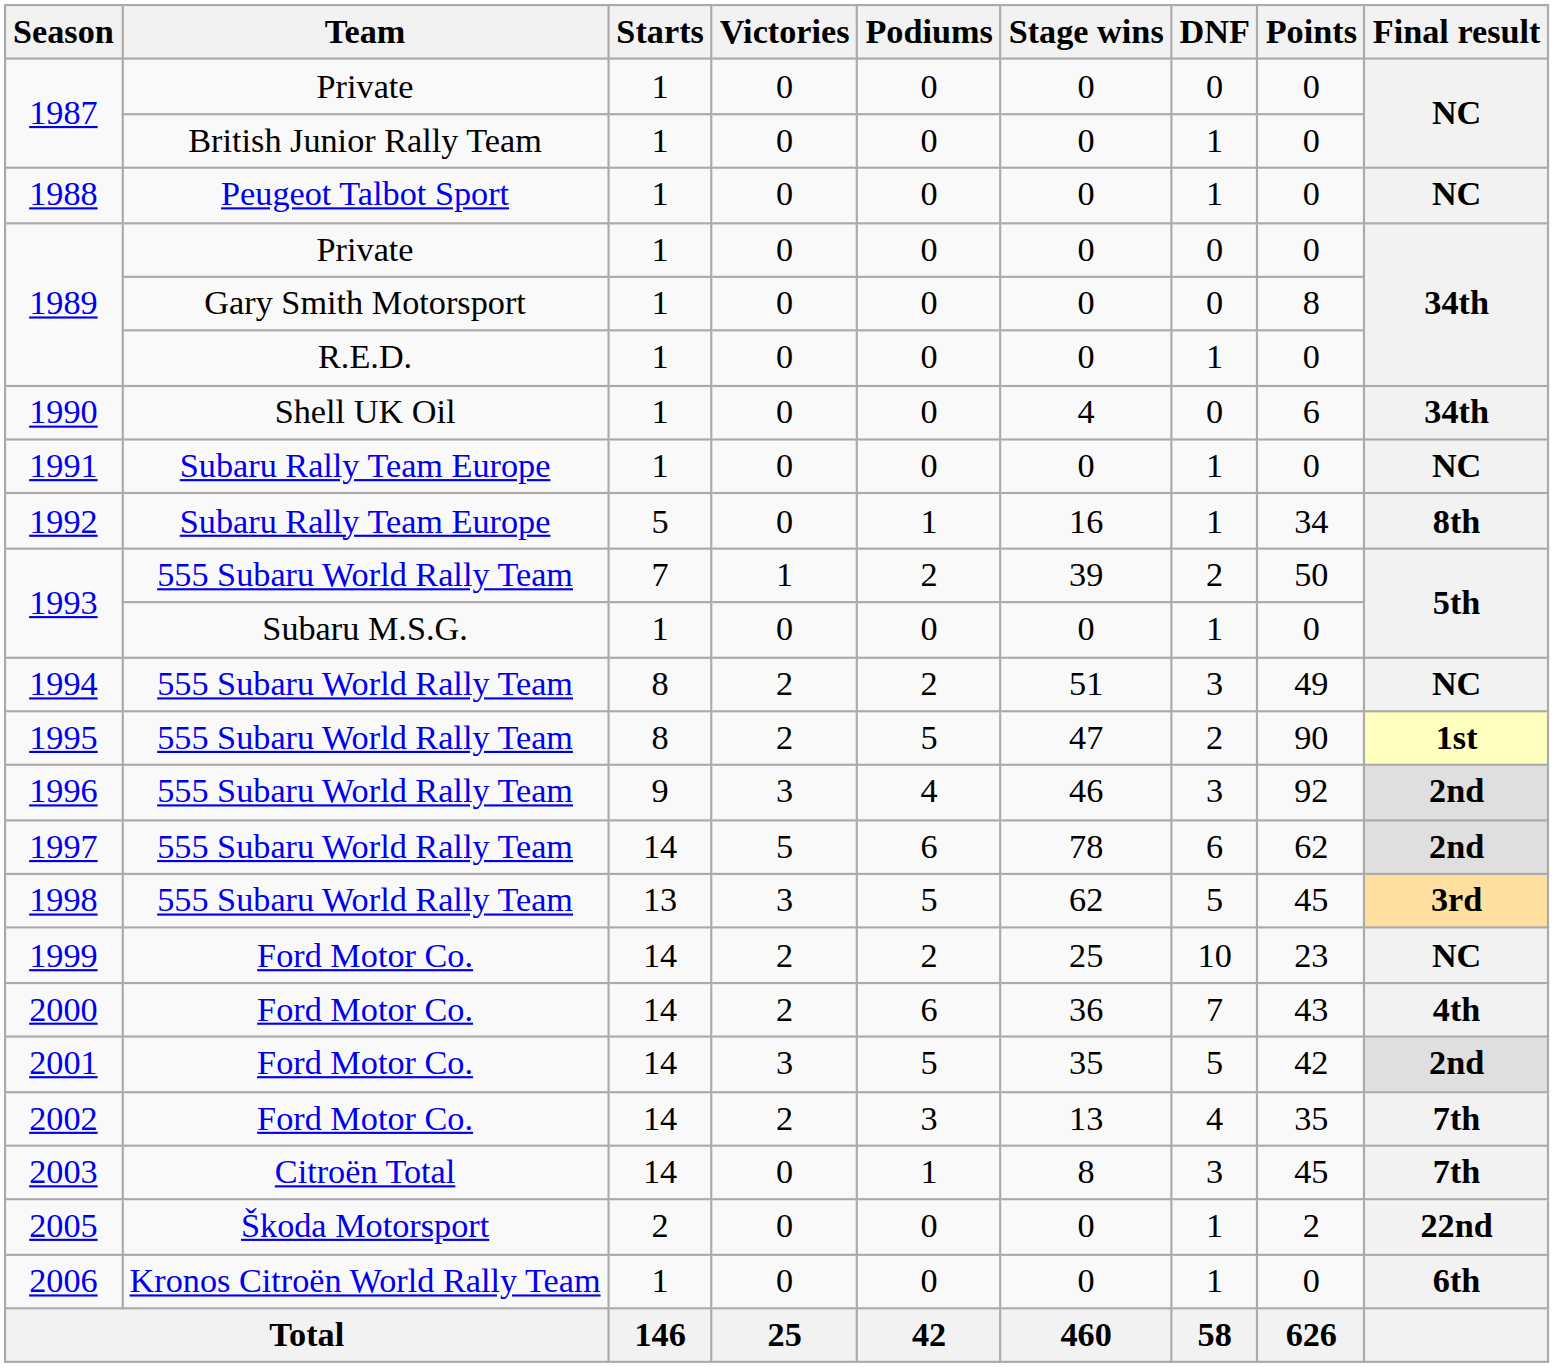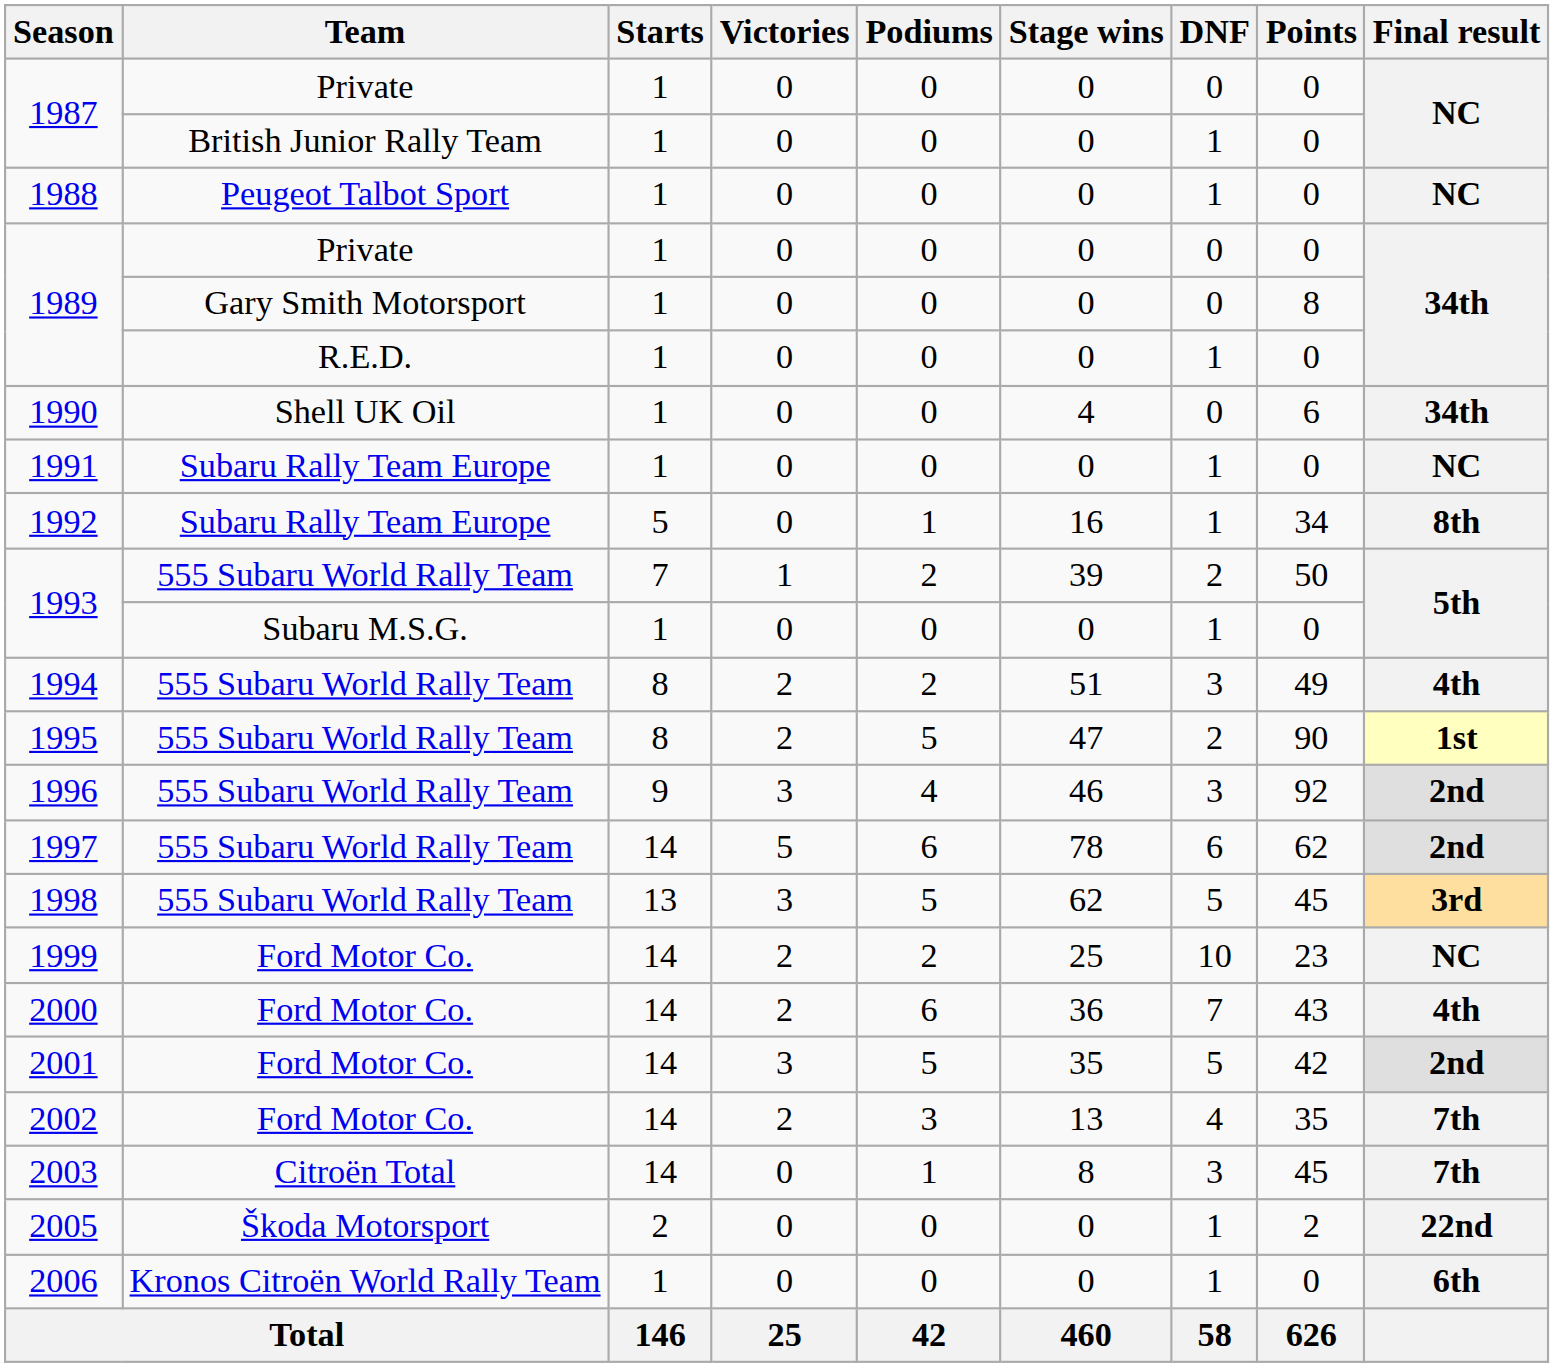1994 | Final result: NC -> 4th
